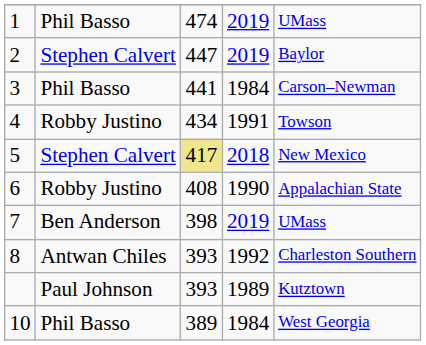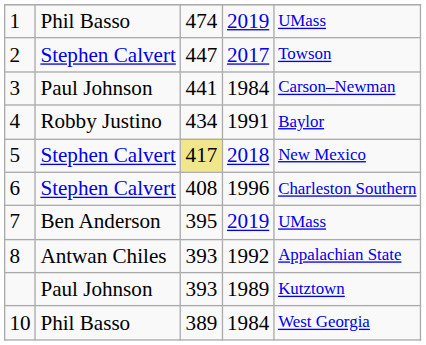2 | column 4: 2019 -> 2017
2 | column 5: Baylor -> Towson
3 | column 2: Phil Basso -> Paul Johnson
4 | column 5: Towson -> Baylor
6 | column 2: Robby Justino -> Stephen Calvert
6 | column 4: 1990 -> 1996
6 | column 5: Appalachian State -> Charleston Southern
7 | column 3: 398 -> 395
8 | column 5: Charleston Southern -> Appalachian State
